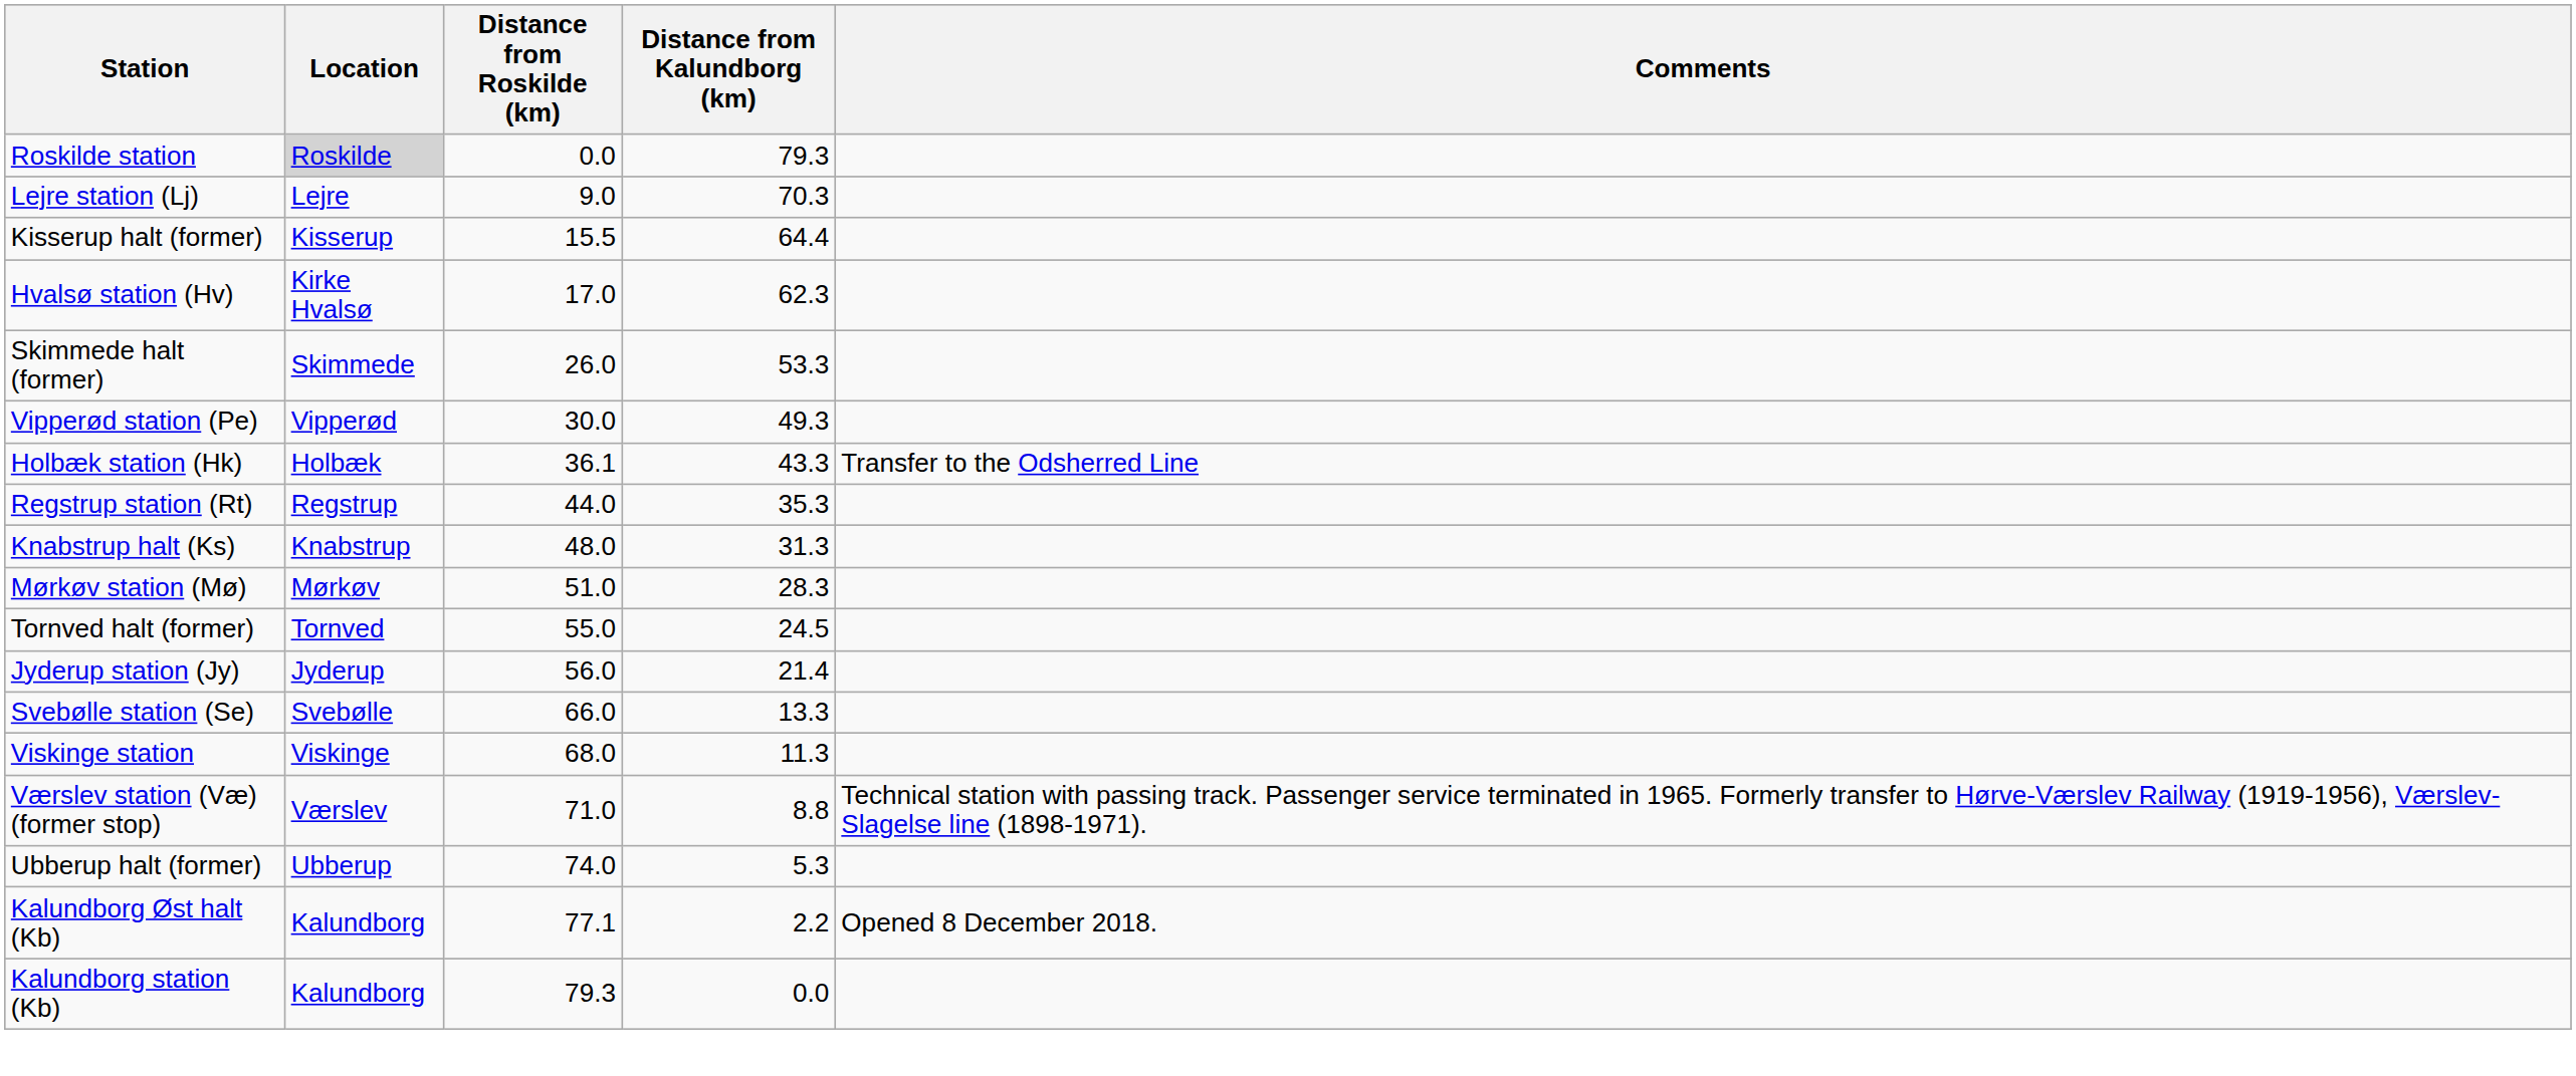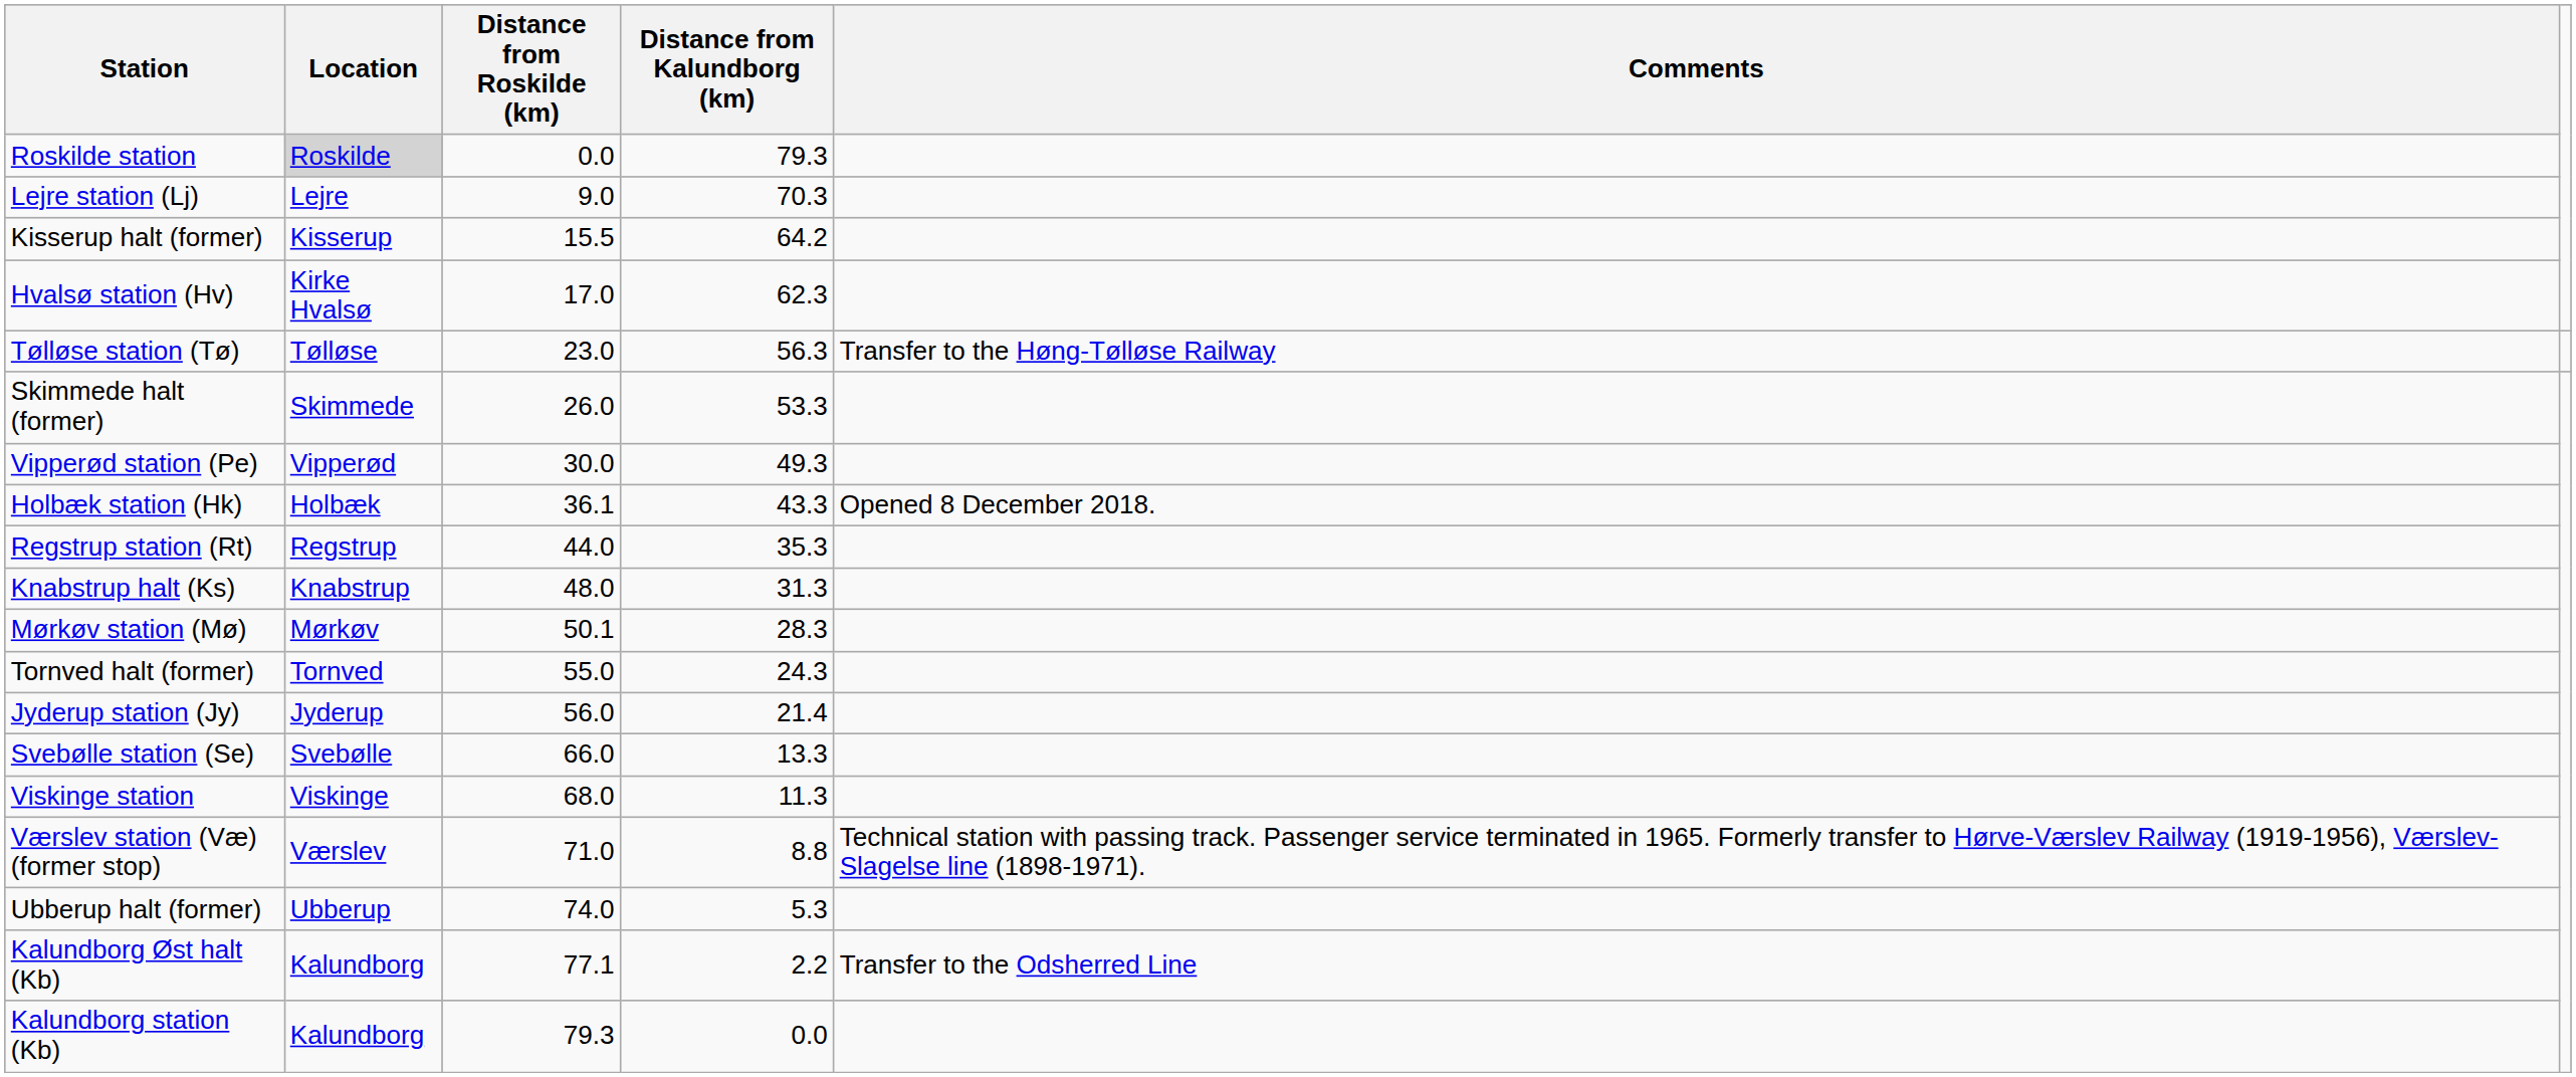Kisserup halt (former) | Distance from Kalundborg (km): 64.4 -> 64.2
+ row: Tølløse station (Tø) | Tølløse | 23.0 | 56.3 | Transfer to the Høng-Tølløse Railway
Holbæk station (Hk) | Comments: Transfer to the Odsherred Line -> Opened 8 December 2018.
Mørkøv station (Mø) | Distance from Roskilde (km): 51.0 -> 50.1
Tornved halt (former) | Distance from Kalundborg (km): 24.5 -> 24.3
Kalundborg Øst halt (Kb) | Comments: Opened 8 December 2018. -> Transfer to the Odsherred Line
